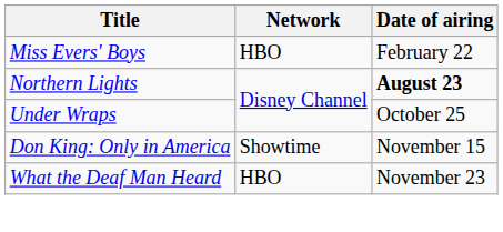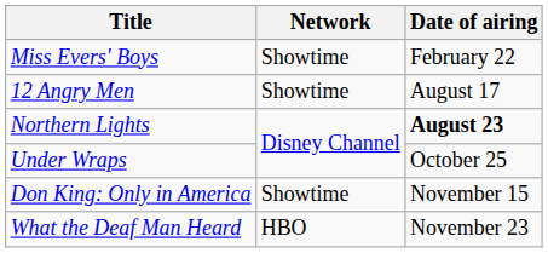Miss Evers' Boys | Network: HBO -> Showtime
+ row: 12 Angry Men | Showtime | August 17
